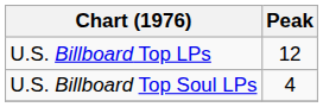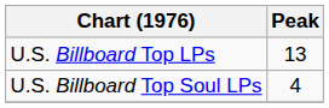U.S. Billboard Top LPs | Peak: 12 -> 13
